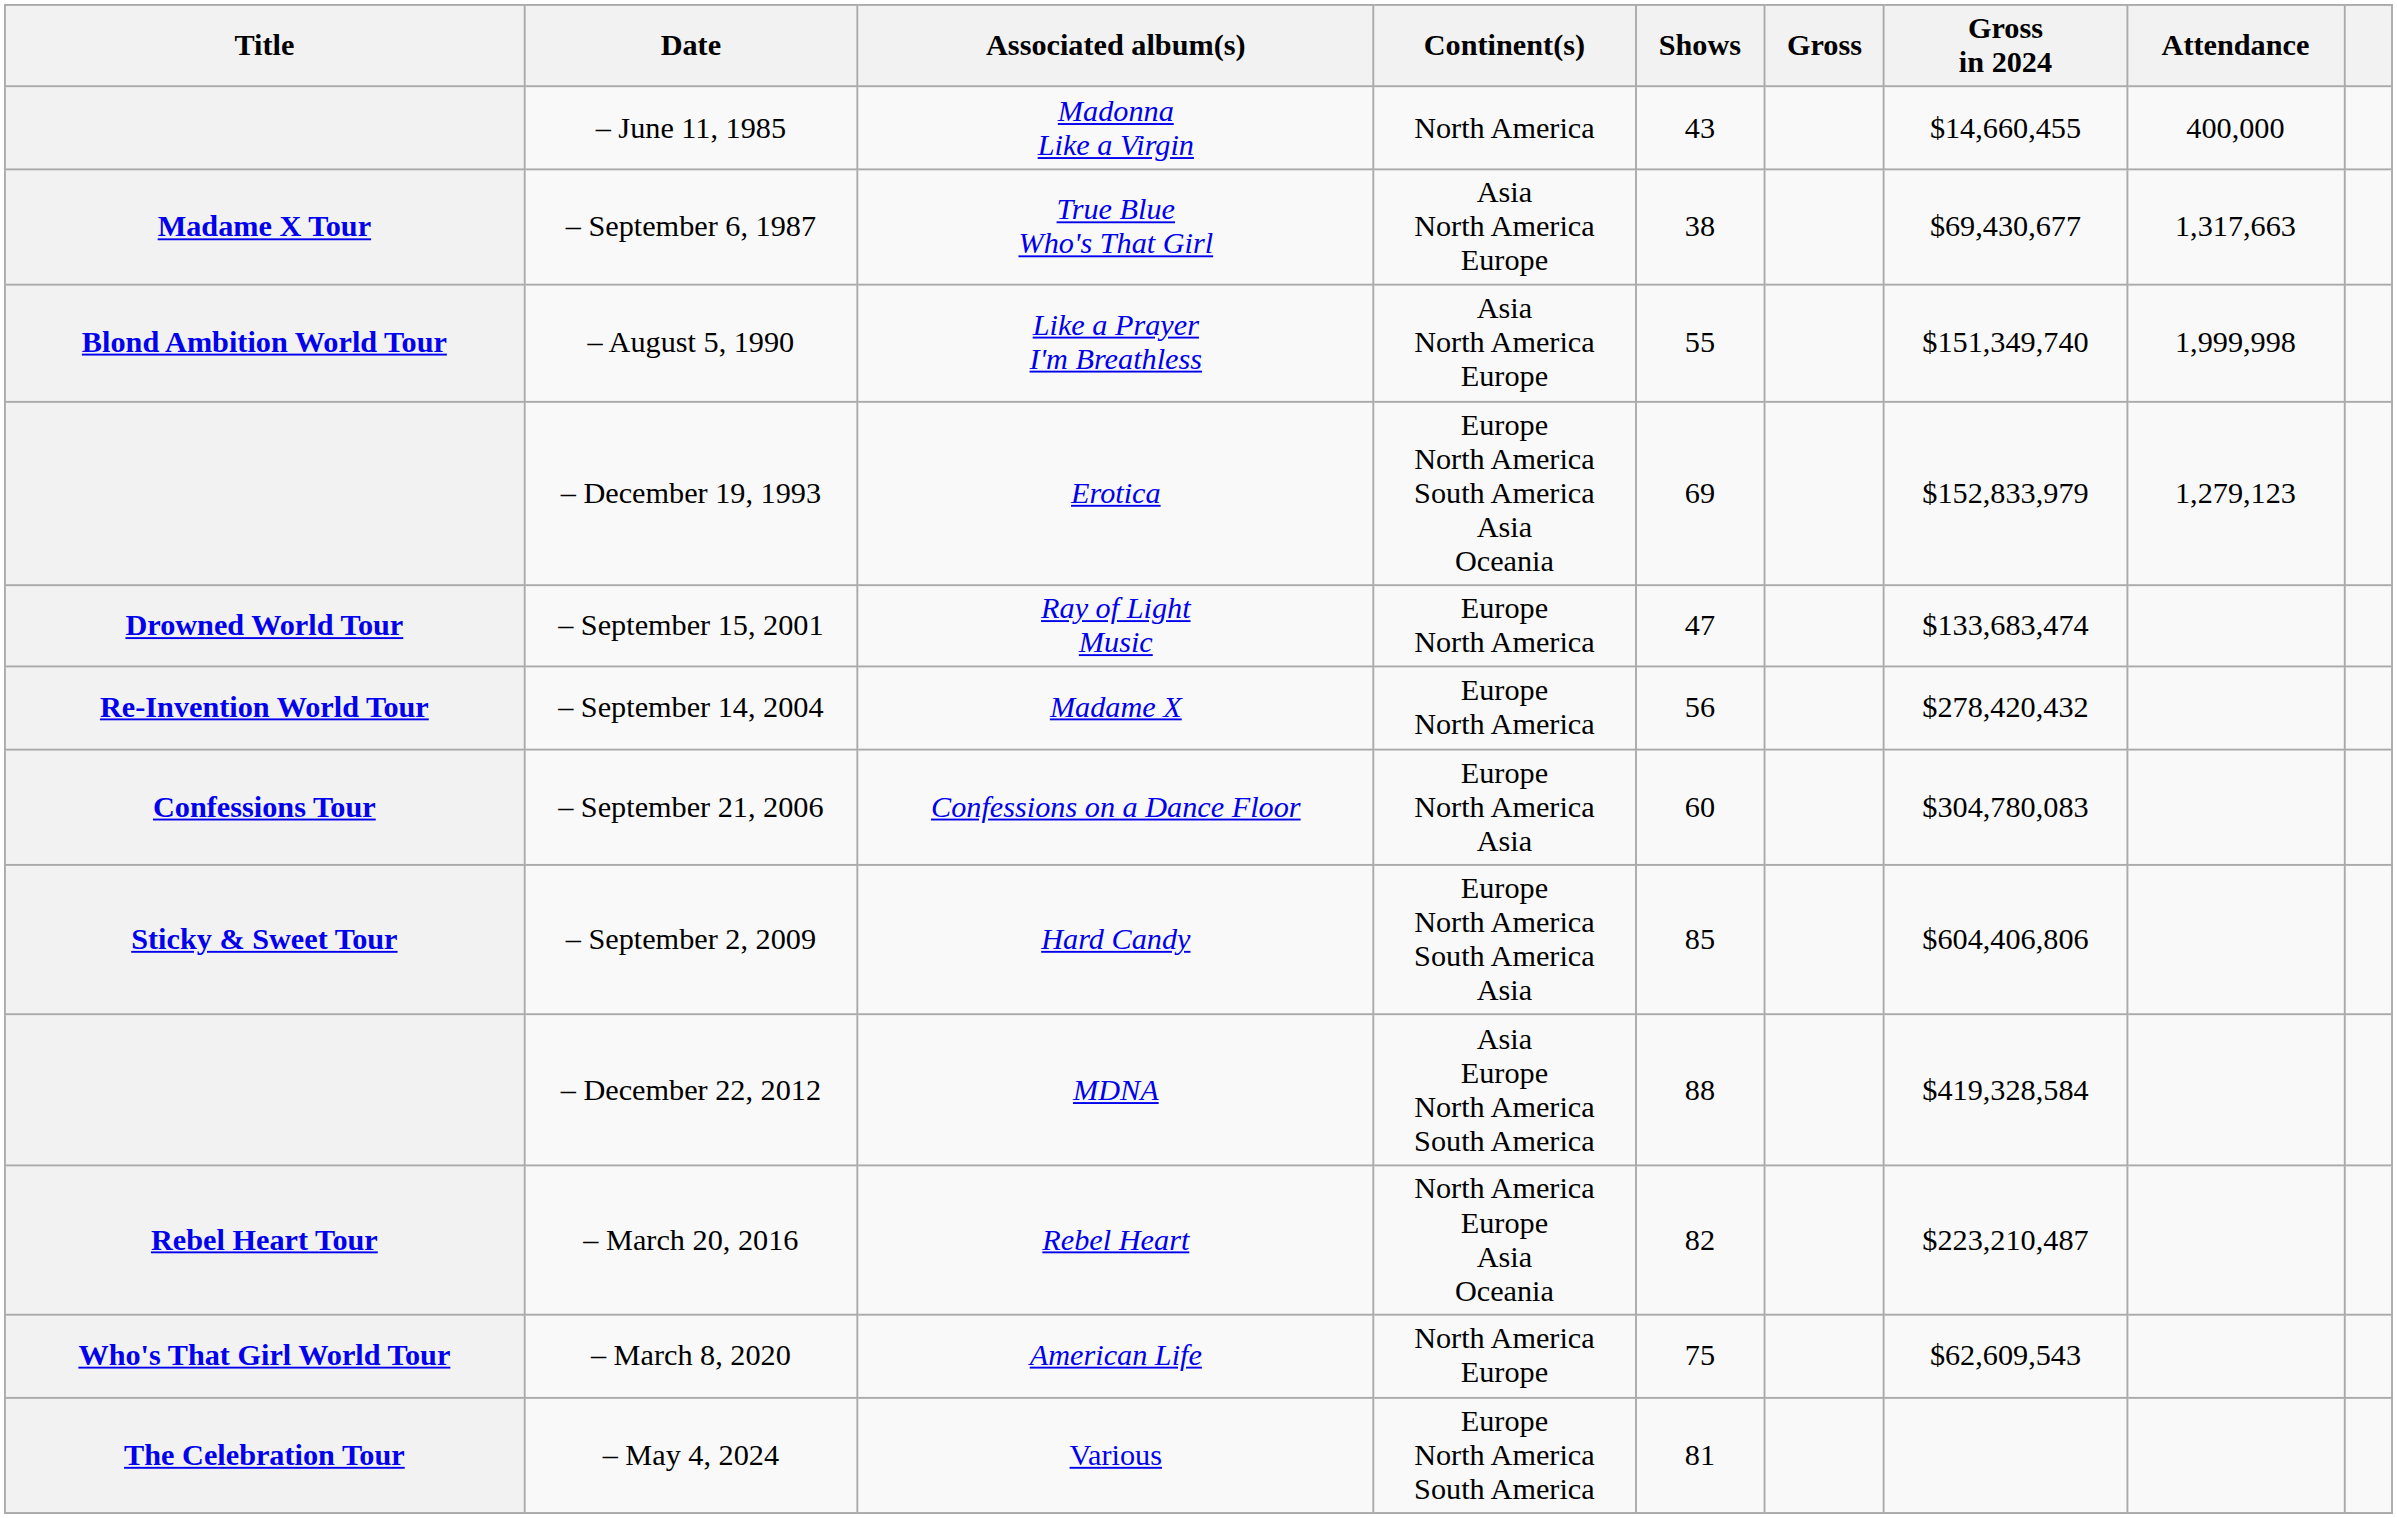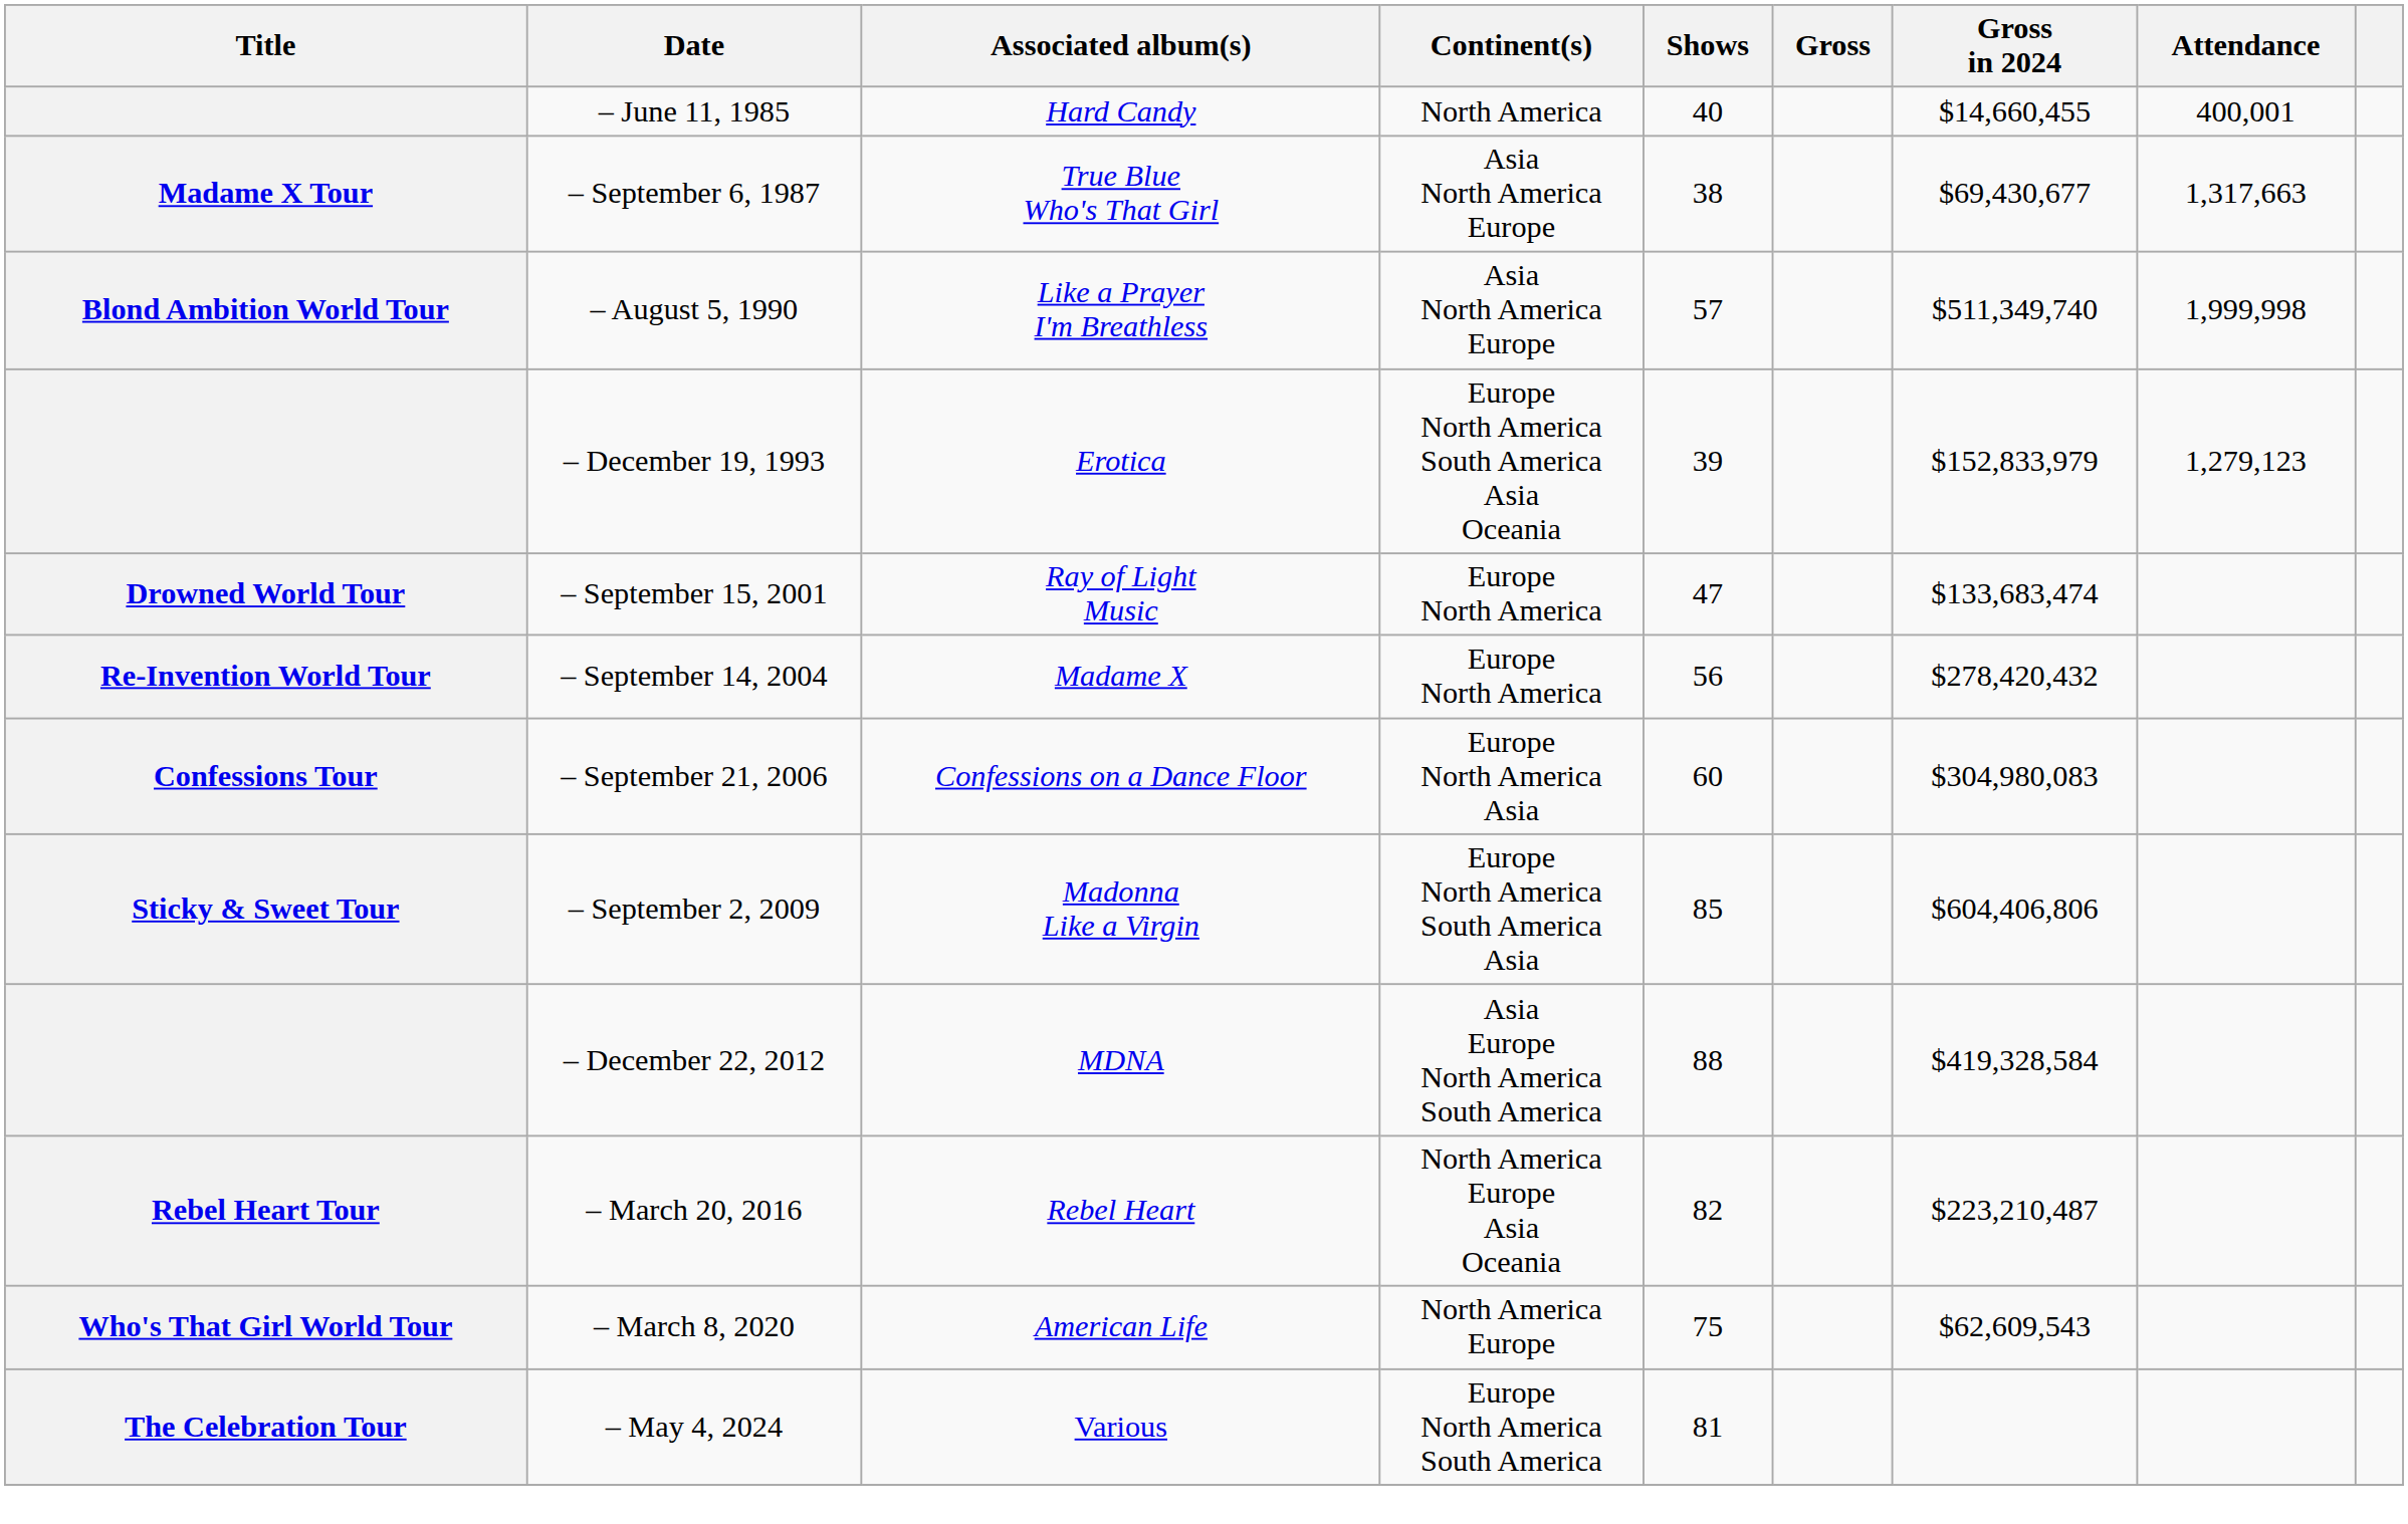– June 11, 1985 | Associated album(s): Madonna Like a Virgin -> Hard Candy
– June 11, 1985 | Shows: 43 -> 40
– June 11, 1985 | Attendance: 400,000 -> 400,001
– August 5, 1990 | Shows: 55 -> 57
– August 5, 1990 | Gross in 2024: $151,349,740 -> $511,349,740
– December 19, 1993 | Shows: 69 -> 39
– September 21, 2006 | Gross in 2024: $304,780,083 -> $304,980,083
– September 2, 2009 | Associated album(s): Hard Candy -> Madonna Like a Virgin
